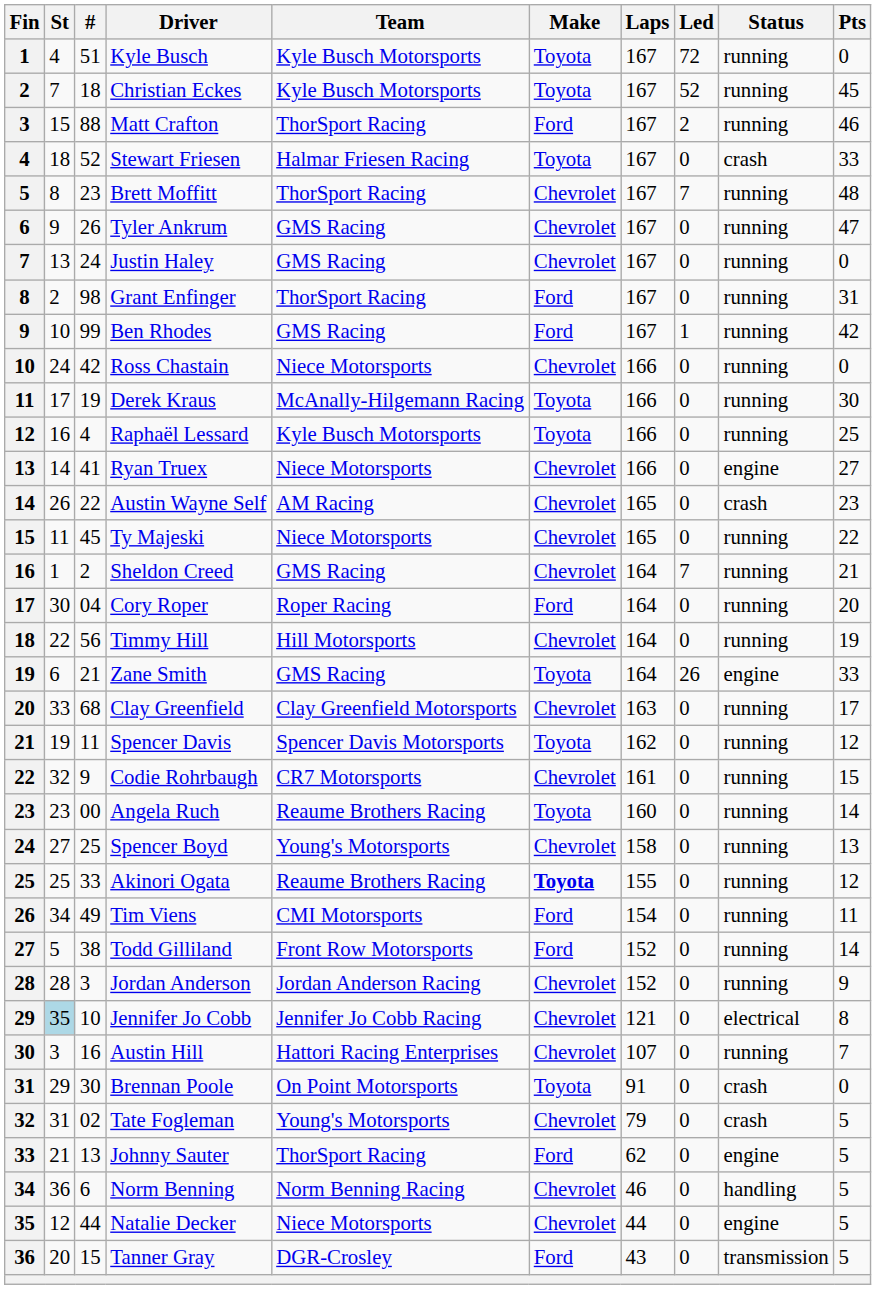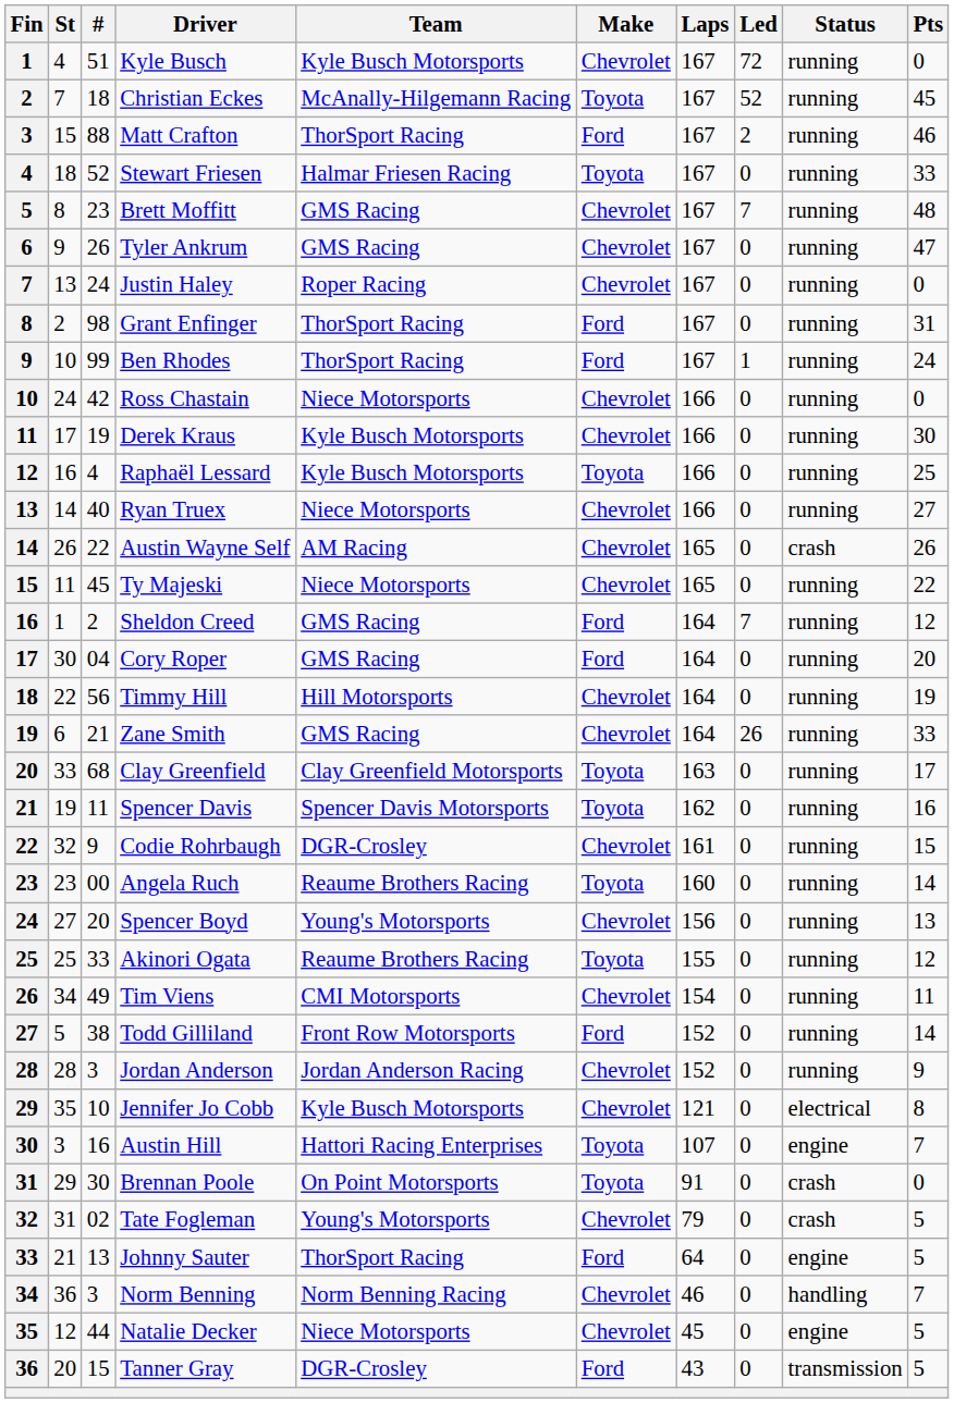Kyle Busch | Make: Toyota -> Chevrolet
Christian Eckes | Team: Kyle Busch Motorsports -> McAnally-Hilgemann Racing
Stewart Friesen | Status: crash -> running
Brett Moffitt | Team: ThorSport Racing -> GMS Racing
Justin Haley | Team: GMS Racing -> Roper Racing
Ben Rhodes | Team: GMS Racing -> ThorSport Racing
Ben Rhodes | Pts: 42 -> 24
Derek Kraus | Team: McAnally-Hilgemann Racing -> Kyle Busch Motorsports
Derek Kraus | Make: Toyota -> Chevrolet
Ryan Truex | #: 41 -> 40
Ryan Truex | Status: engine -> running
Austin Wayne Self | Pts: 23 -> 26
Sheldon Creed | Make: Chevrolet -> Ford
Sheldon Creed | Pts: 21 -> 12
Cory Roper | Team: Roper Racing -> GMS Racing
Zane Smith | Make: Toyota -> Chevrolet
Zane Smith | Status: engine -> running
Clay Greenfield | Make: Chevrolet -> Toyota
Spencer Davis | Pts: 12 -> 16
Codie Rohrbaugh | Team: CR7 Motorsports -> DGR-Crosley
Spencer Boyd | #: 25 -> 20
Spencer Boyd | Laps: 158 -> 156
Akinori Ogata | Make: bold -> normal
Tim Viens | Make: Ford -> Chevrolet
Jennifer Jo Cobb | St: lightblue background -> no background
Jennifer Jo Cobb | Team: Jennifer Jo Cobb Racing -> Kyle Busch Motorsports
Austin Hill | Make: Chevrolet -> Toyota
Austin Hill | Status: running -> engine
Johnny Sauter | Laps: 62 -> 64
Norm Benning | #: 6 -> 3
Norm Benning | Pts: 5 -> 7
Natalie Decker | Laps: 44 -> 45
